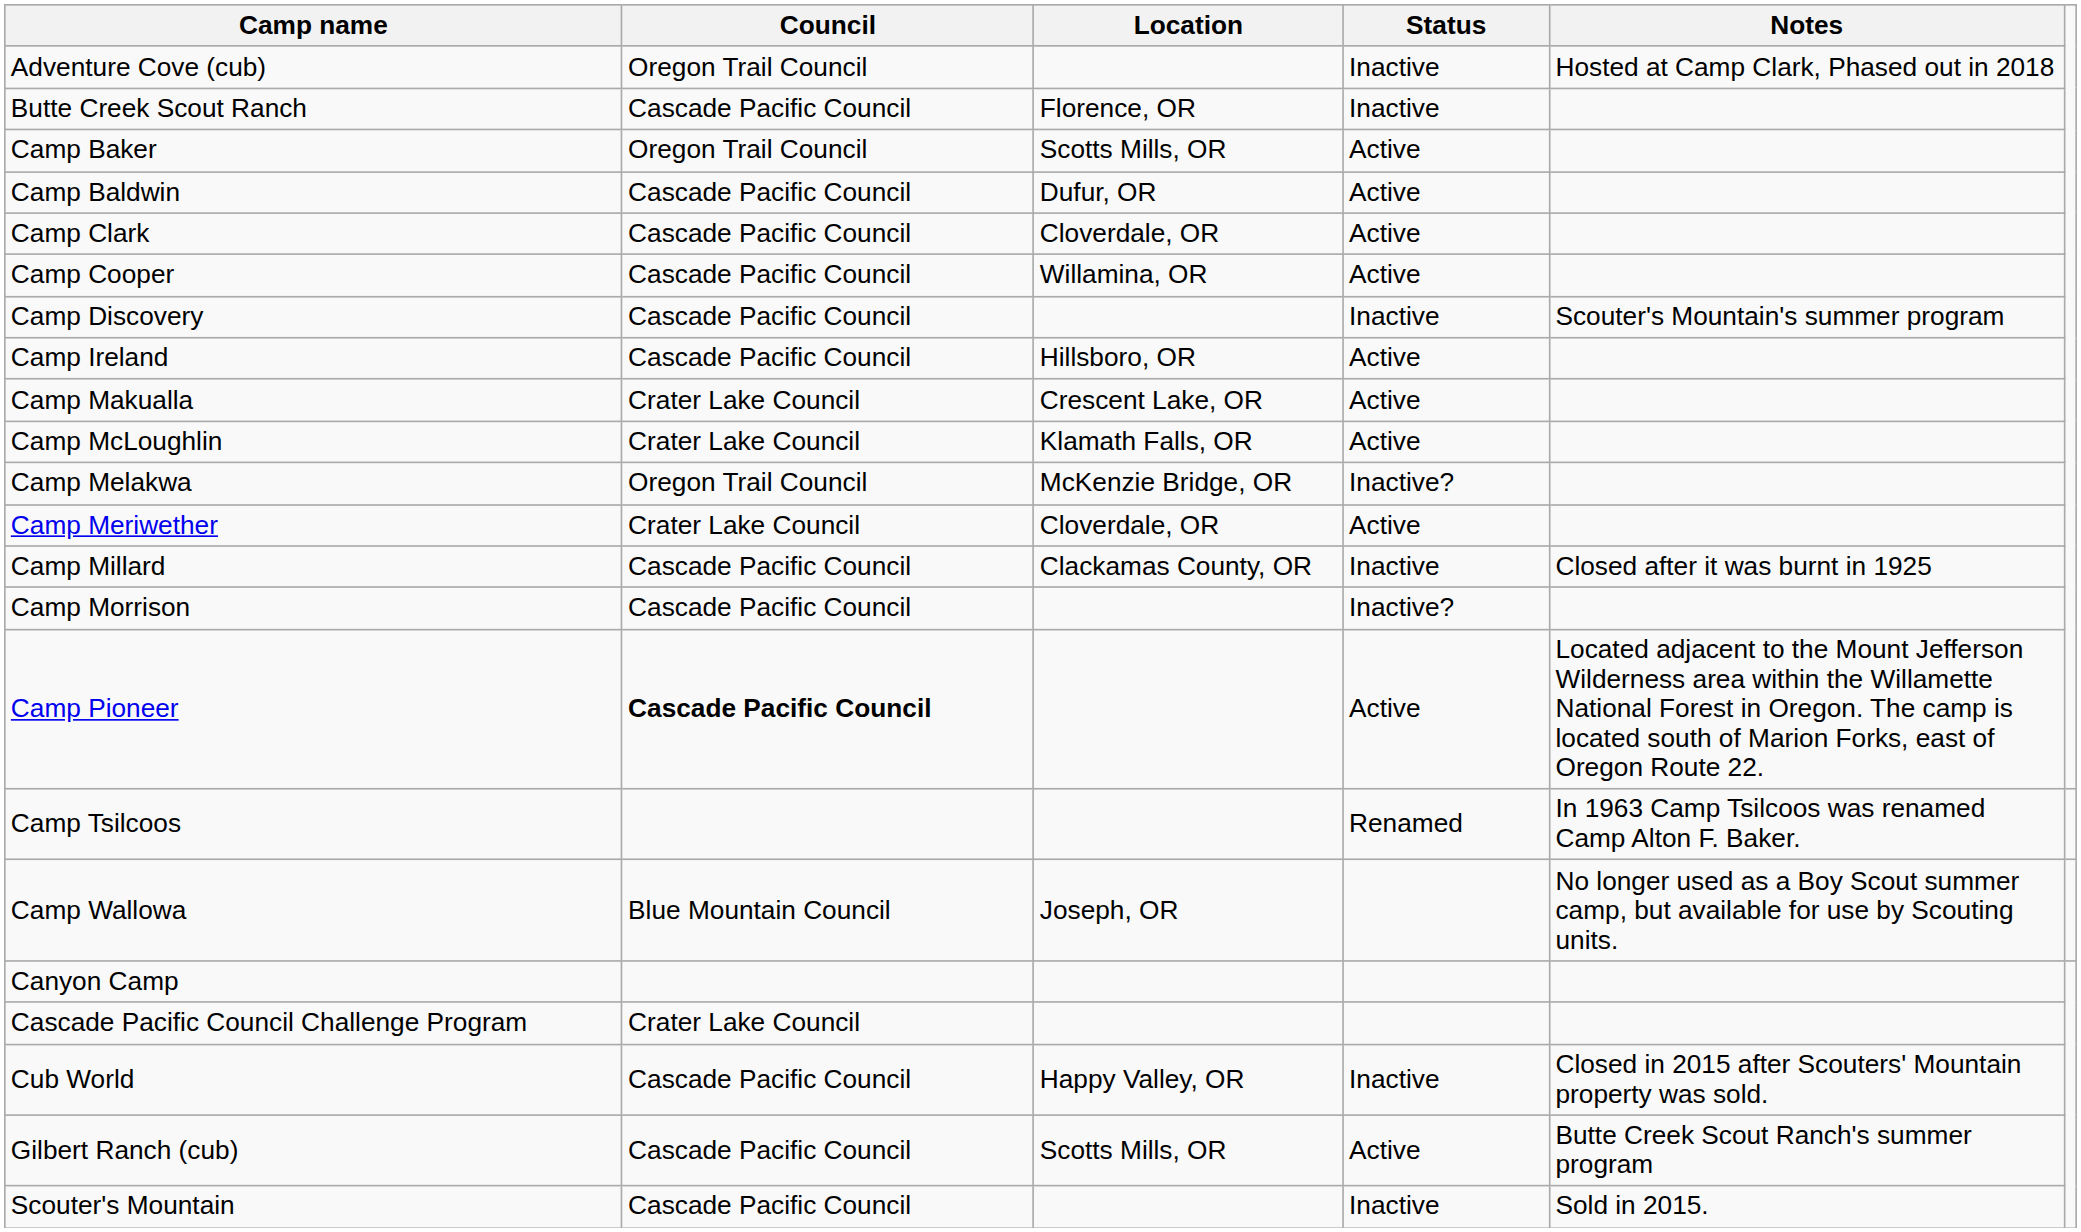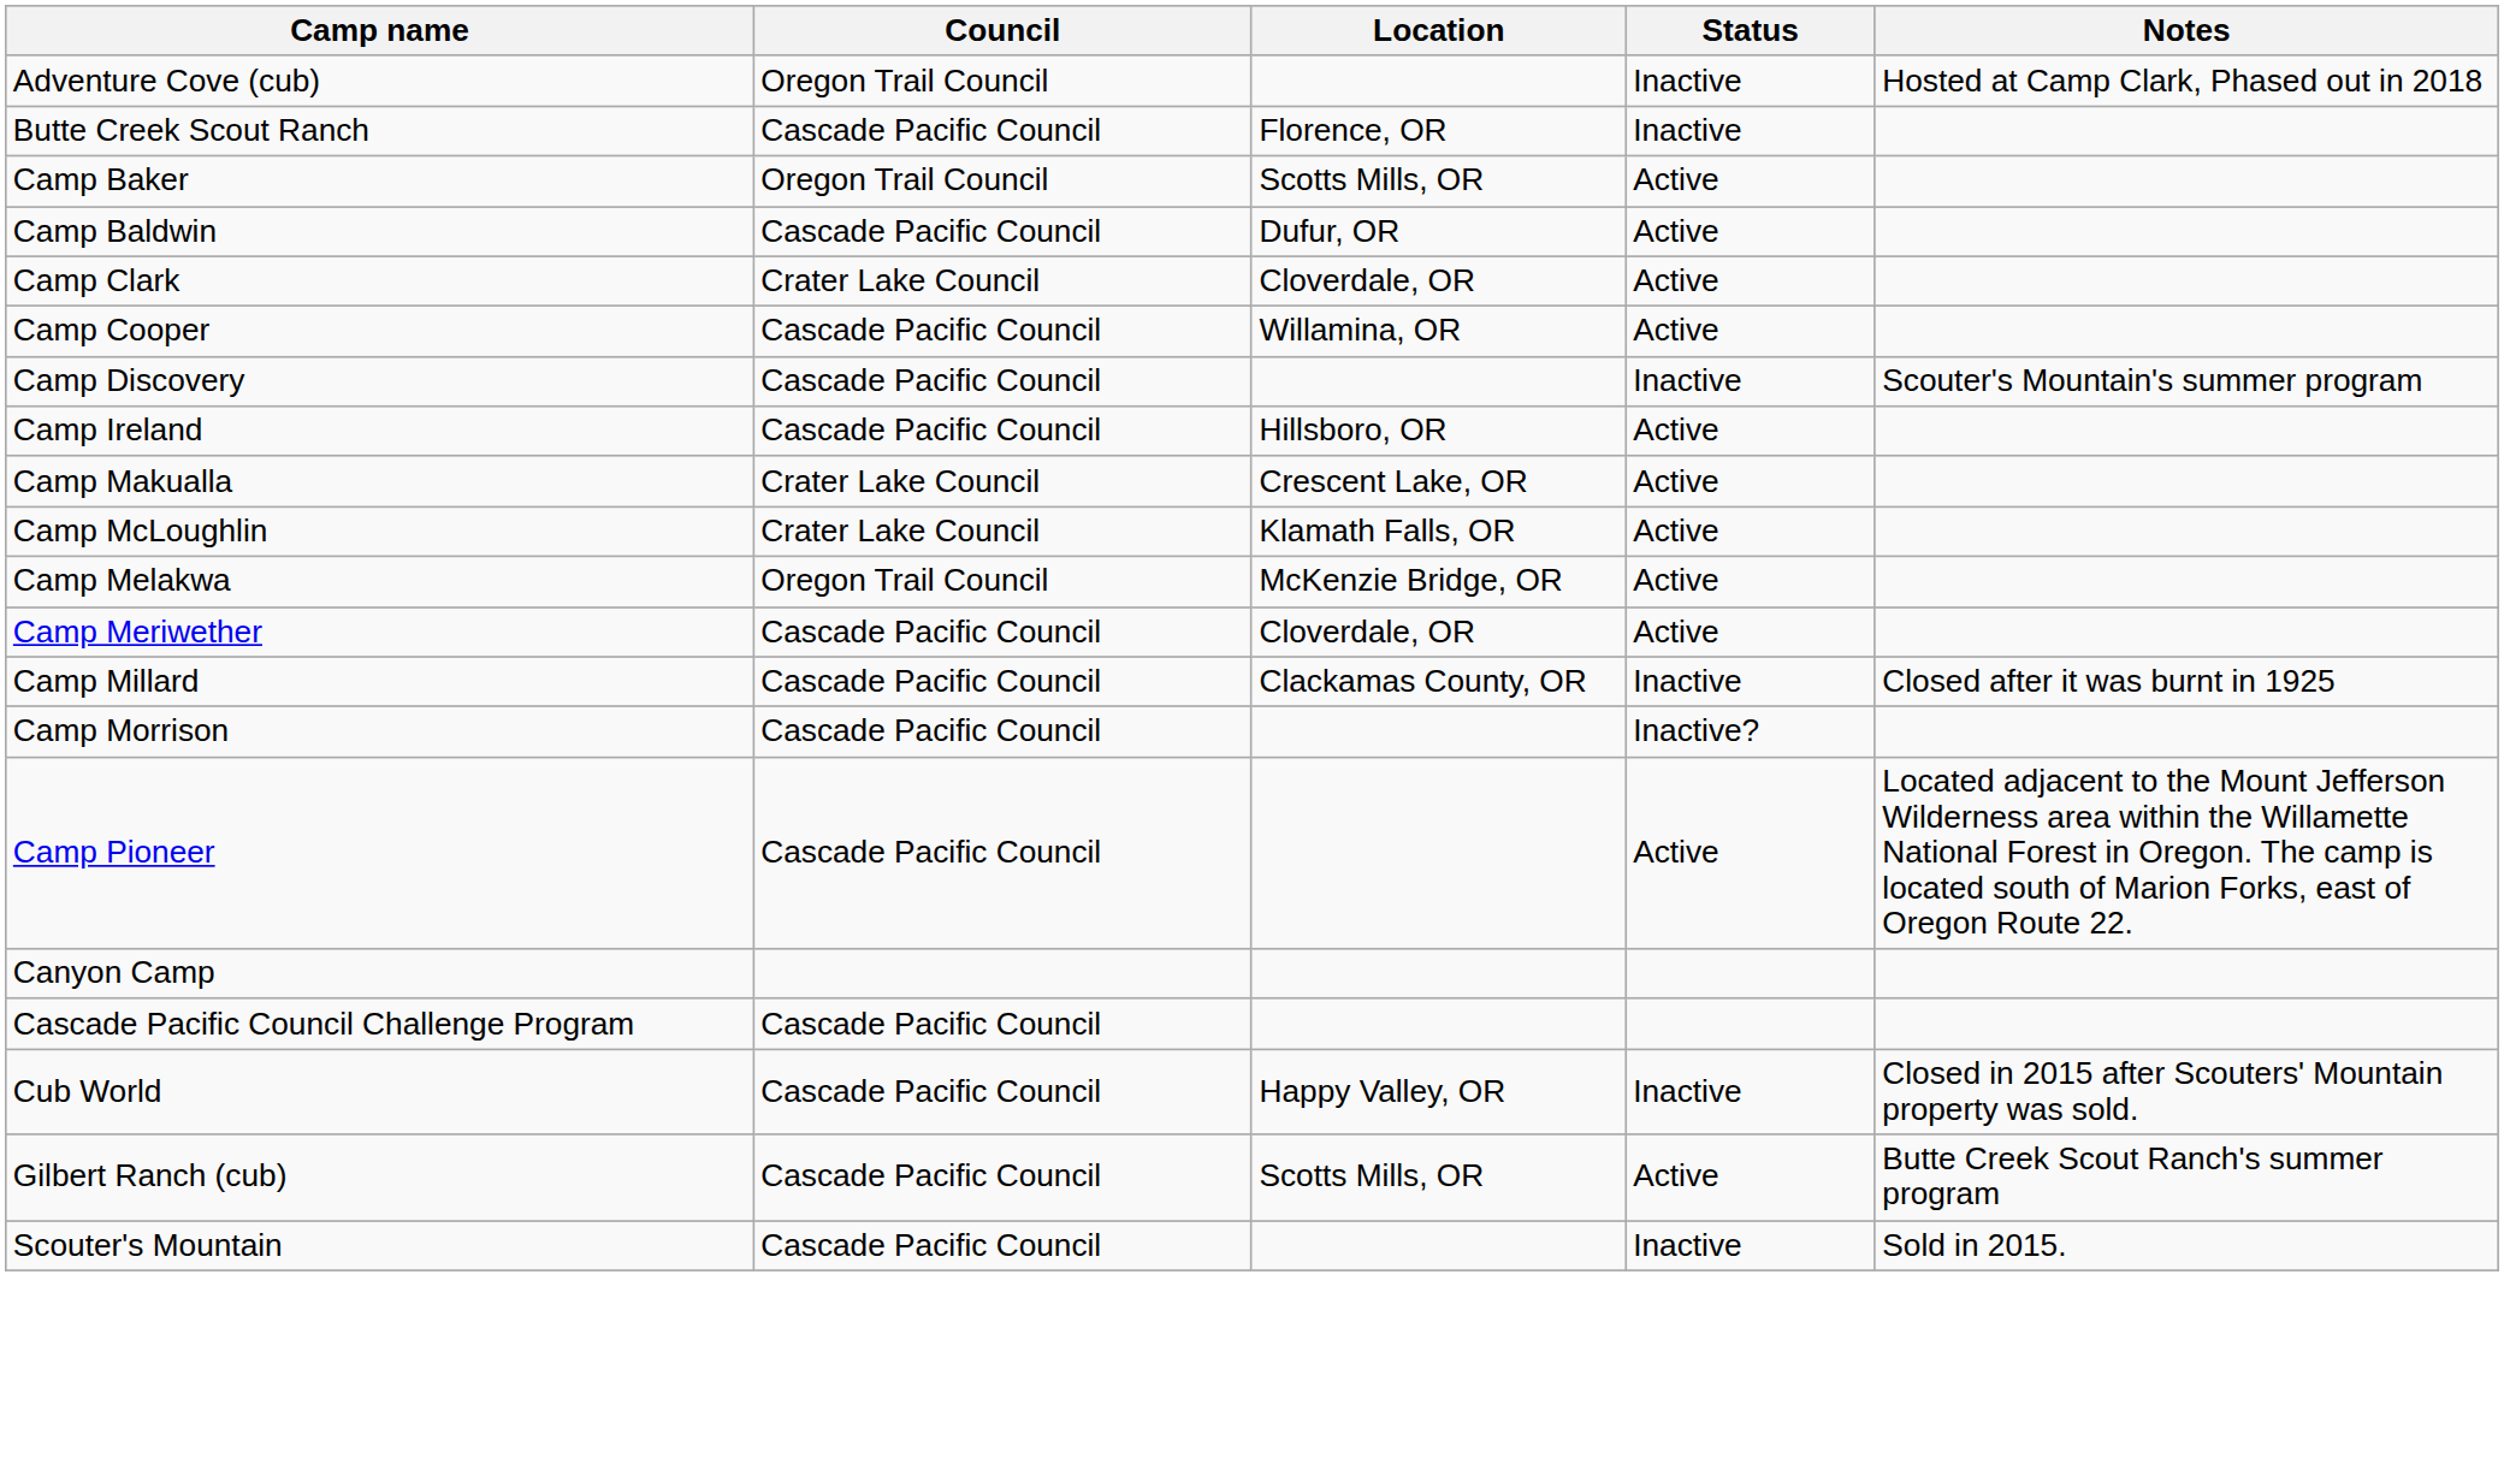Camp Clark | Council: Cascade Pacific Council -> Crater Lake Council
Camp Melakwa | Status: Inactive? -> Active
Camp Meriwether | Council: Crater Lake Council -> Cascade Pacific Council
Camp Pioneer | Council: bold -> normal
- row: Camp Tsilcoos | Renamed | In 1963 Camp Tsilcoos was renamed Camp Alton F. Baker.
- row: Camp Wallowa | Blue Mountain Council | Joseph, OR | No longer used as a Boy Scout summer camp, but available for use by Scouting units.
Cascade Pacific Council Challenge Program | Council: Crater Lake Council -> Cascade Pacific Council
